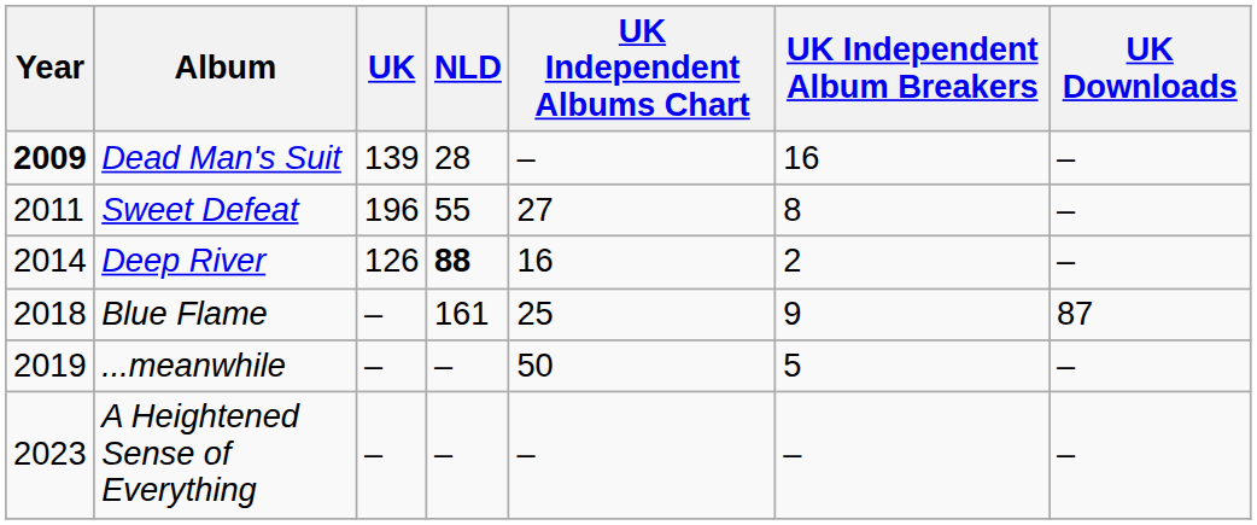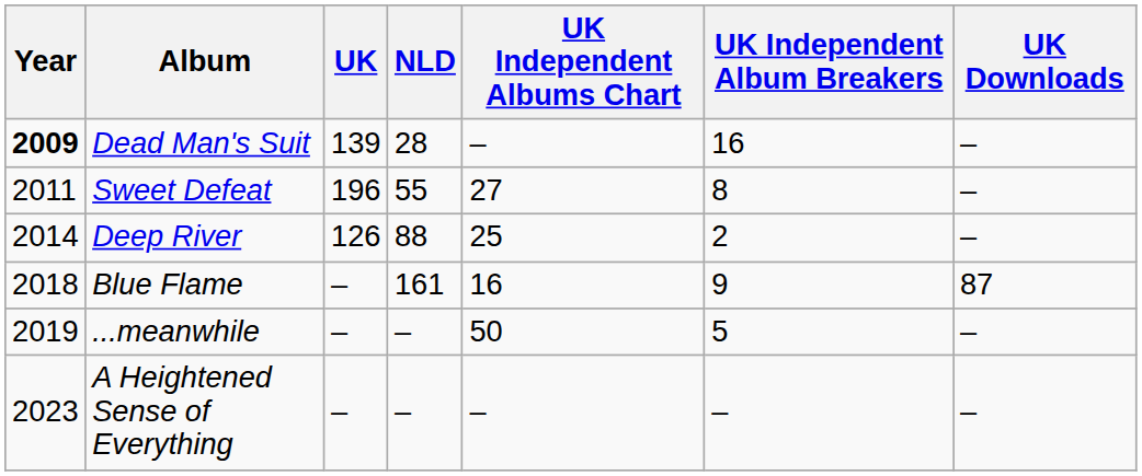Deep River | NLD: bold -> normal
Deep River | UK Independent Albums Chart: 16 -> 25
Blue Flame | UK Independent Albums Chart: 25 -> 16
